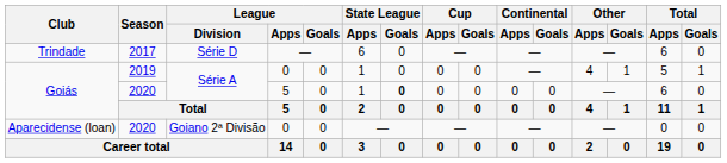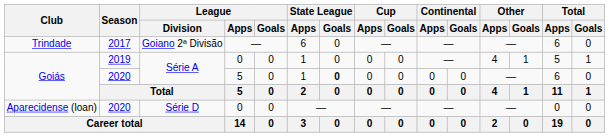Trindade | League / Division: Série D -> Goiano 2ª Divisão
Aparecidense (loan) | League / Division: Goiano 2ª Divisão -> Série D
